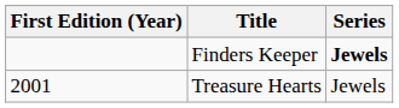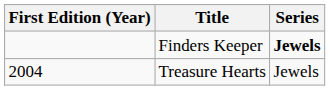Treasure Hearts | First Edition (Year): 2001 -> 2004
